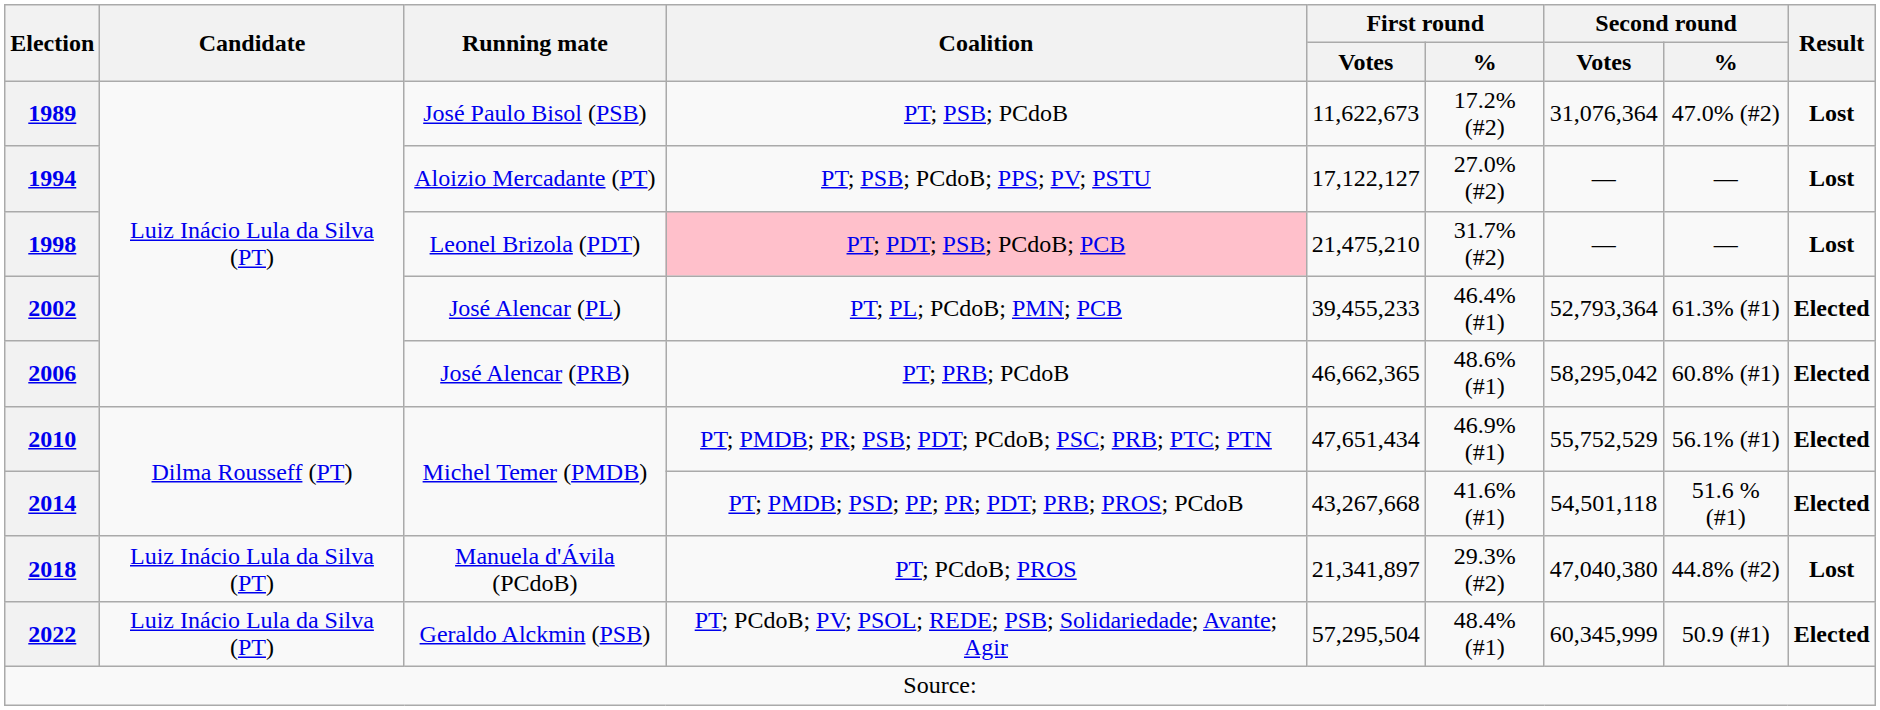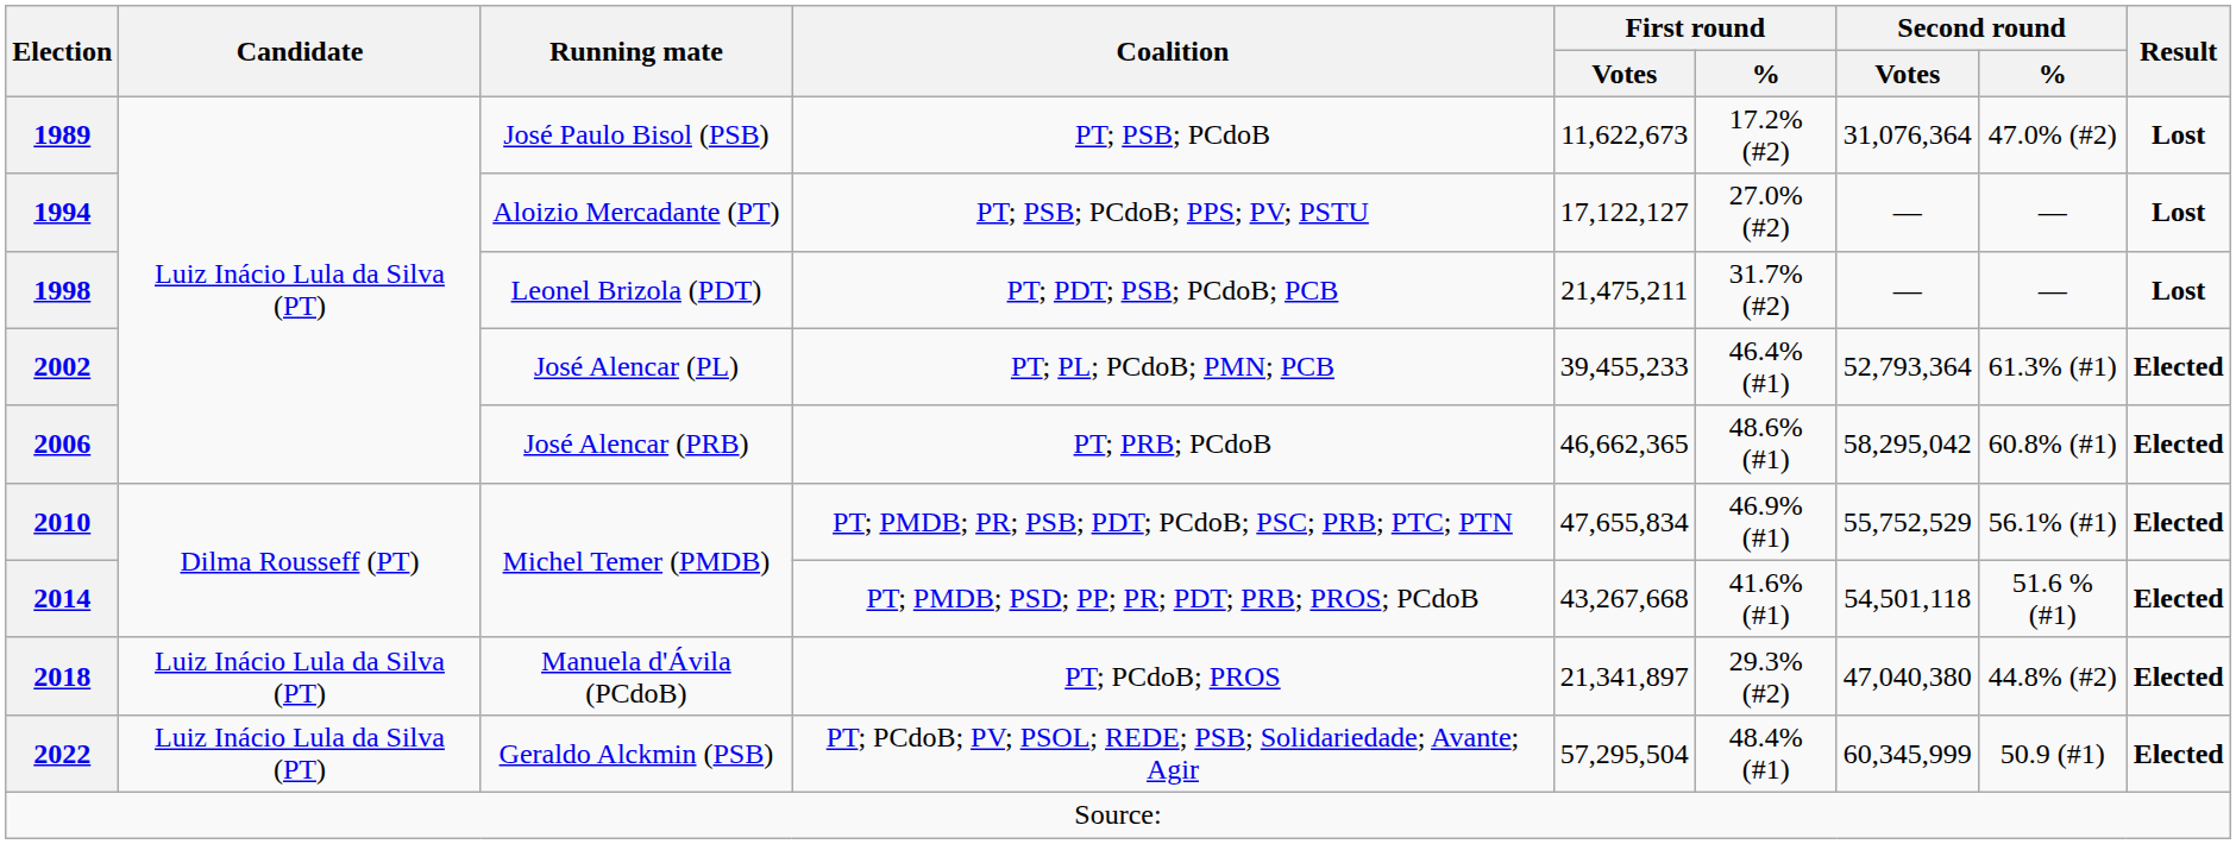1998 | Coalition: pink background -> no background
1998 | First round / Votes: 21,475,210 -> 21,475,211
2010 | First round / Votes: 47,651,434 -> 47,655,834
2018 | Result: Lost -> Elected
